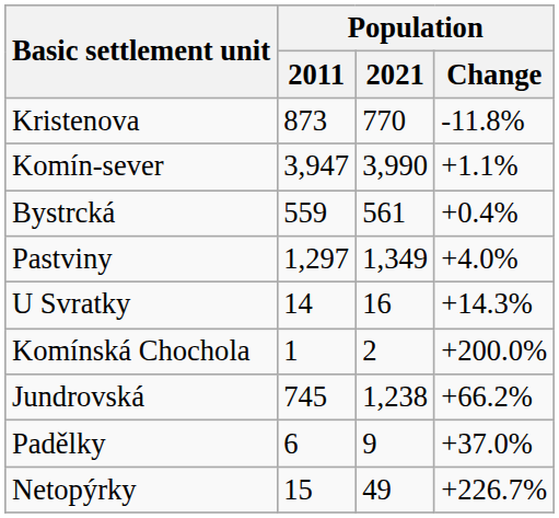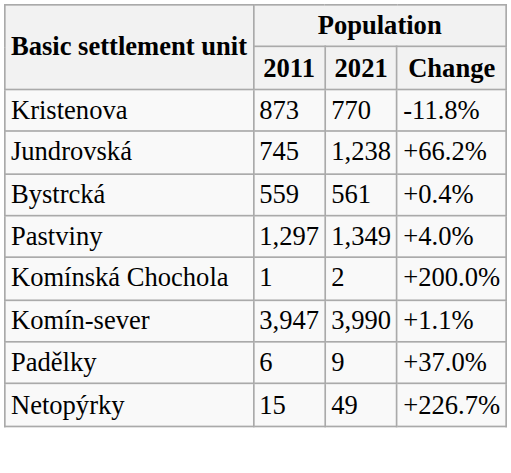rows swapped: Jundrovská <-> Komín-sever
- row: U Svratky | 14 | 16 | +14.3%
